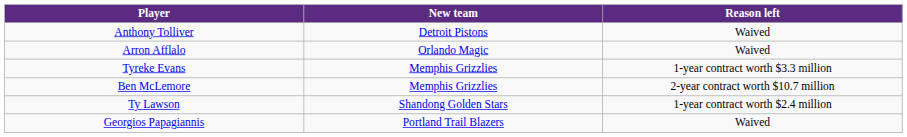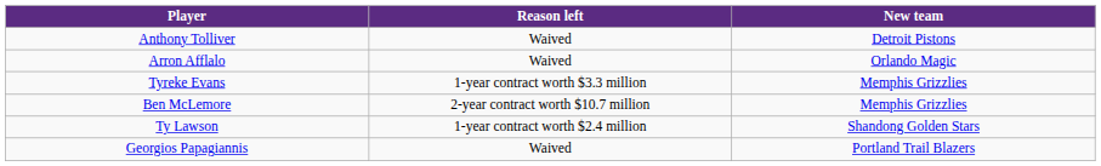columns swapped: Reason left <-> New team
